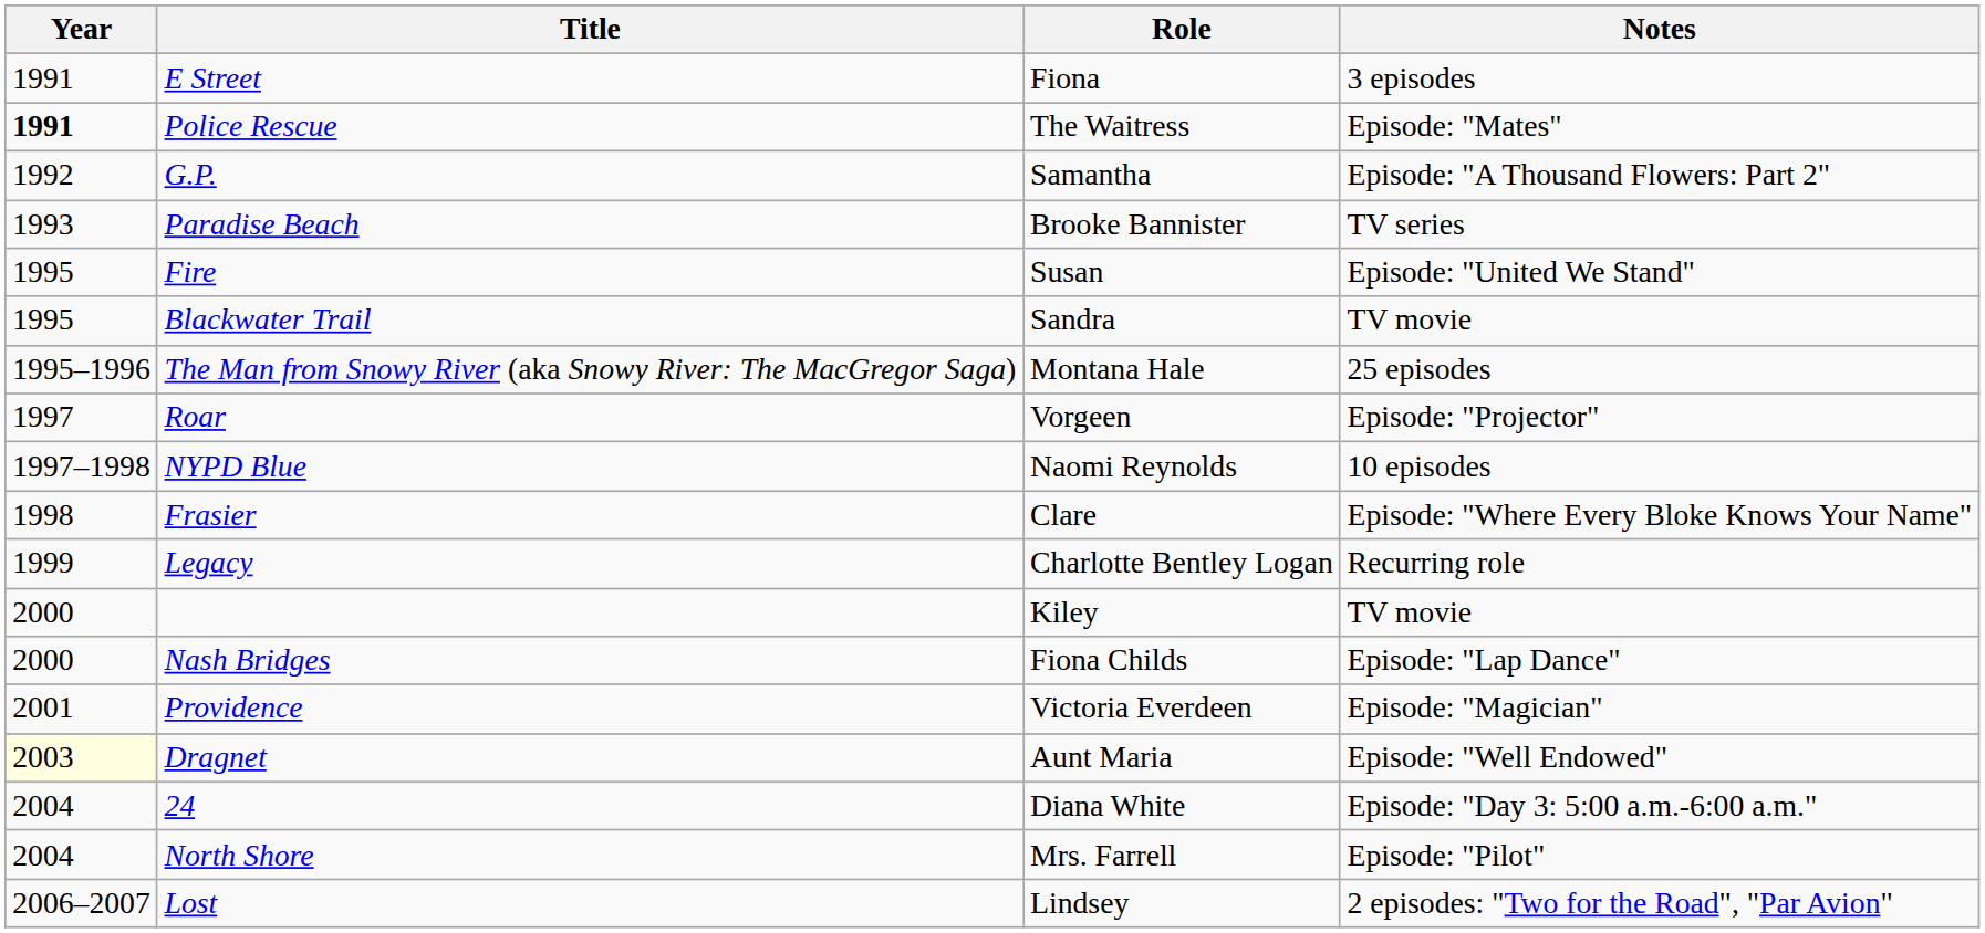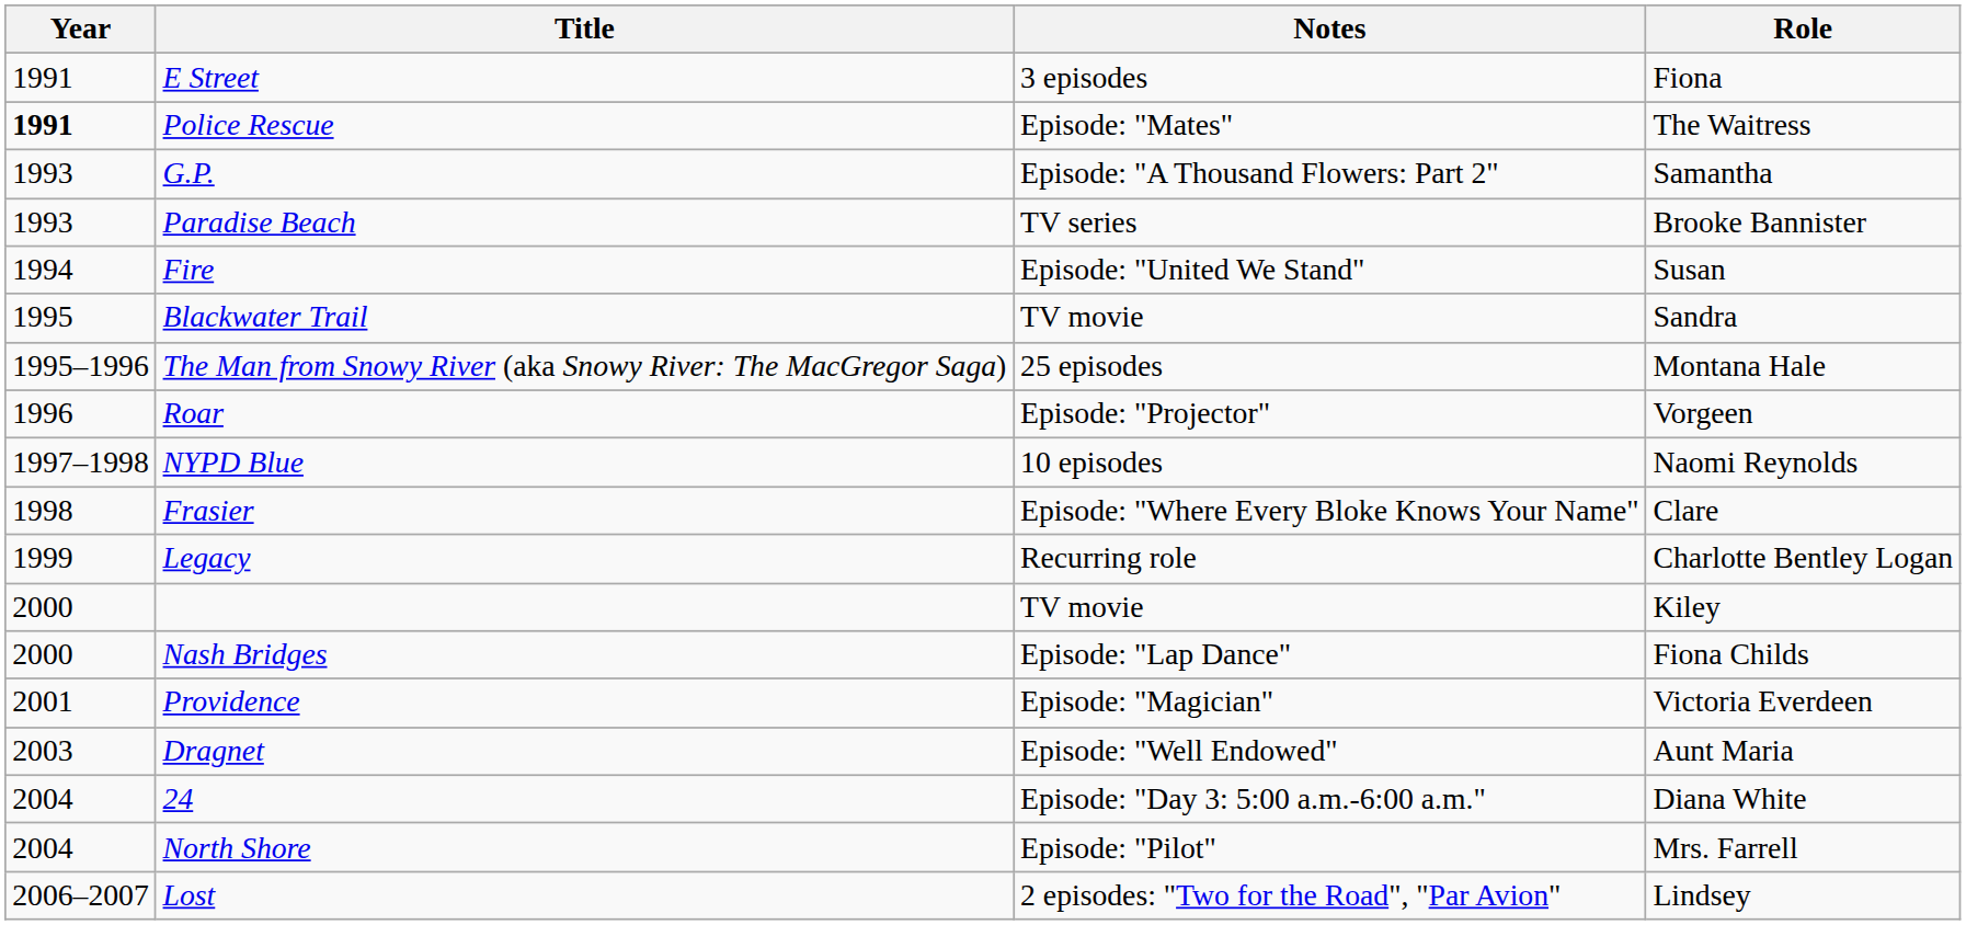columns swapped: Role <-> Notes
G.P. | Year: 1992 -> 1993
Fire | Year: 1995 -> 1994
Roar | Year: 1997 -> 1996
Dragnet | Year: lightyellow background -> no background
